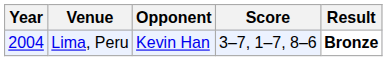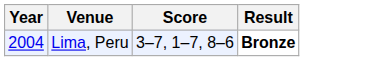- column: Opponent | Kevin Han
